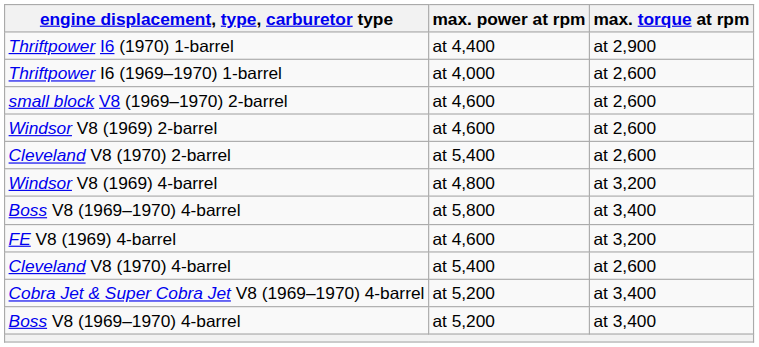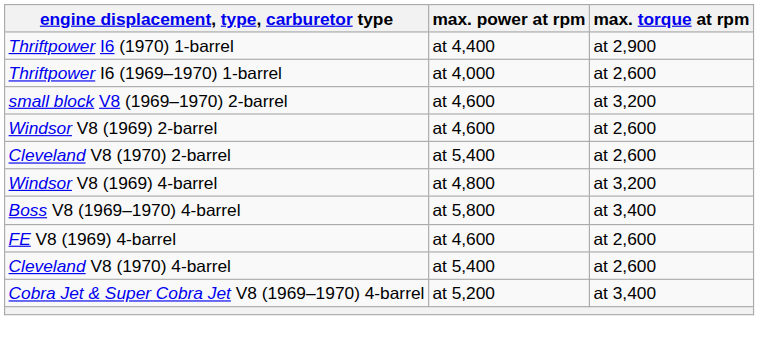small block V8 (1969–1970) 2-barrel | max. torque at rpm: at 2,600 -> at 3,200
FE V8 (1969) 4-barrel | max. torque at rpm: at 3,200 -> at 2,600
- row: Boss V8 (1969–1970) 4-barrel | at 5,200 | at 3,400
